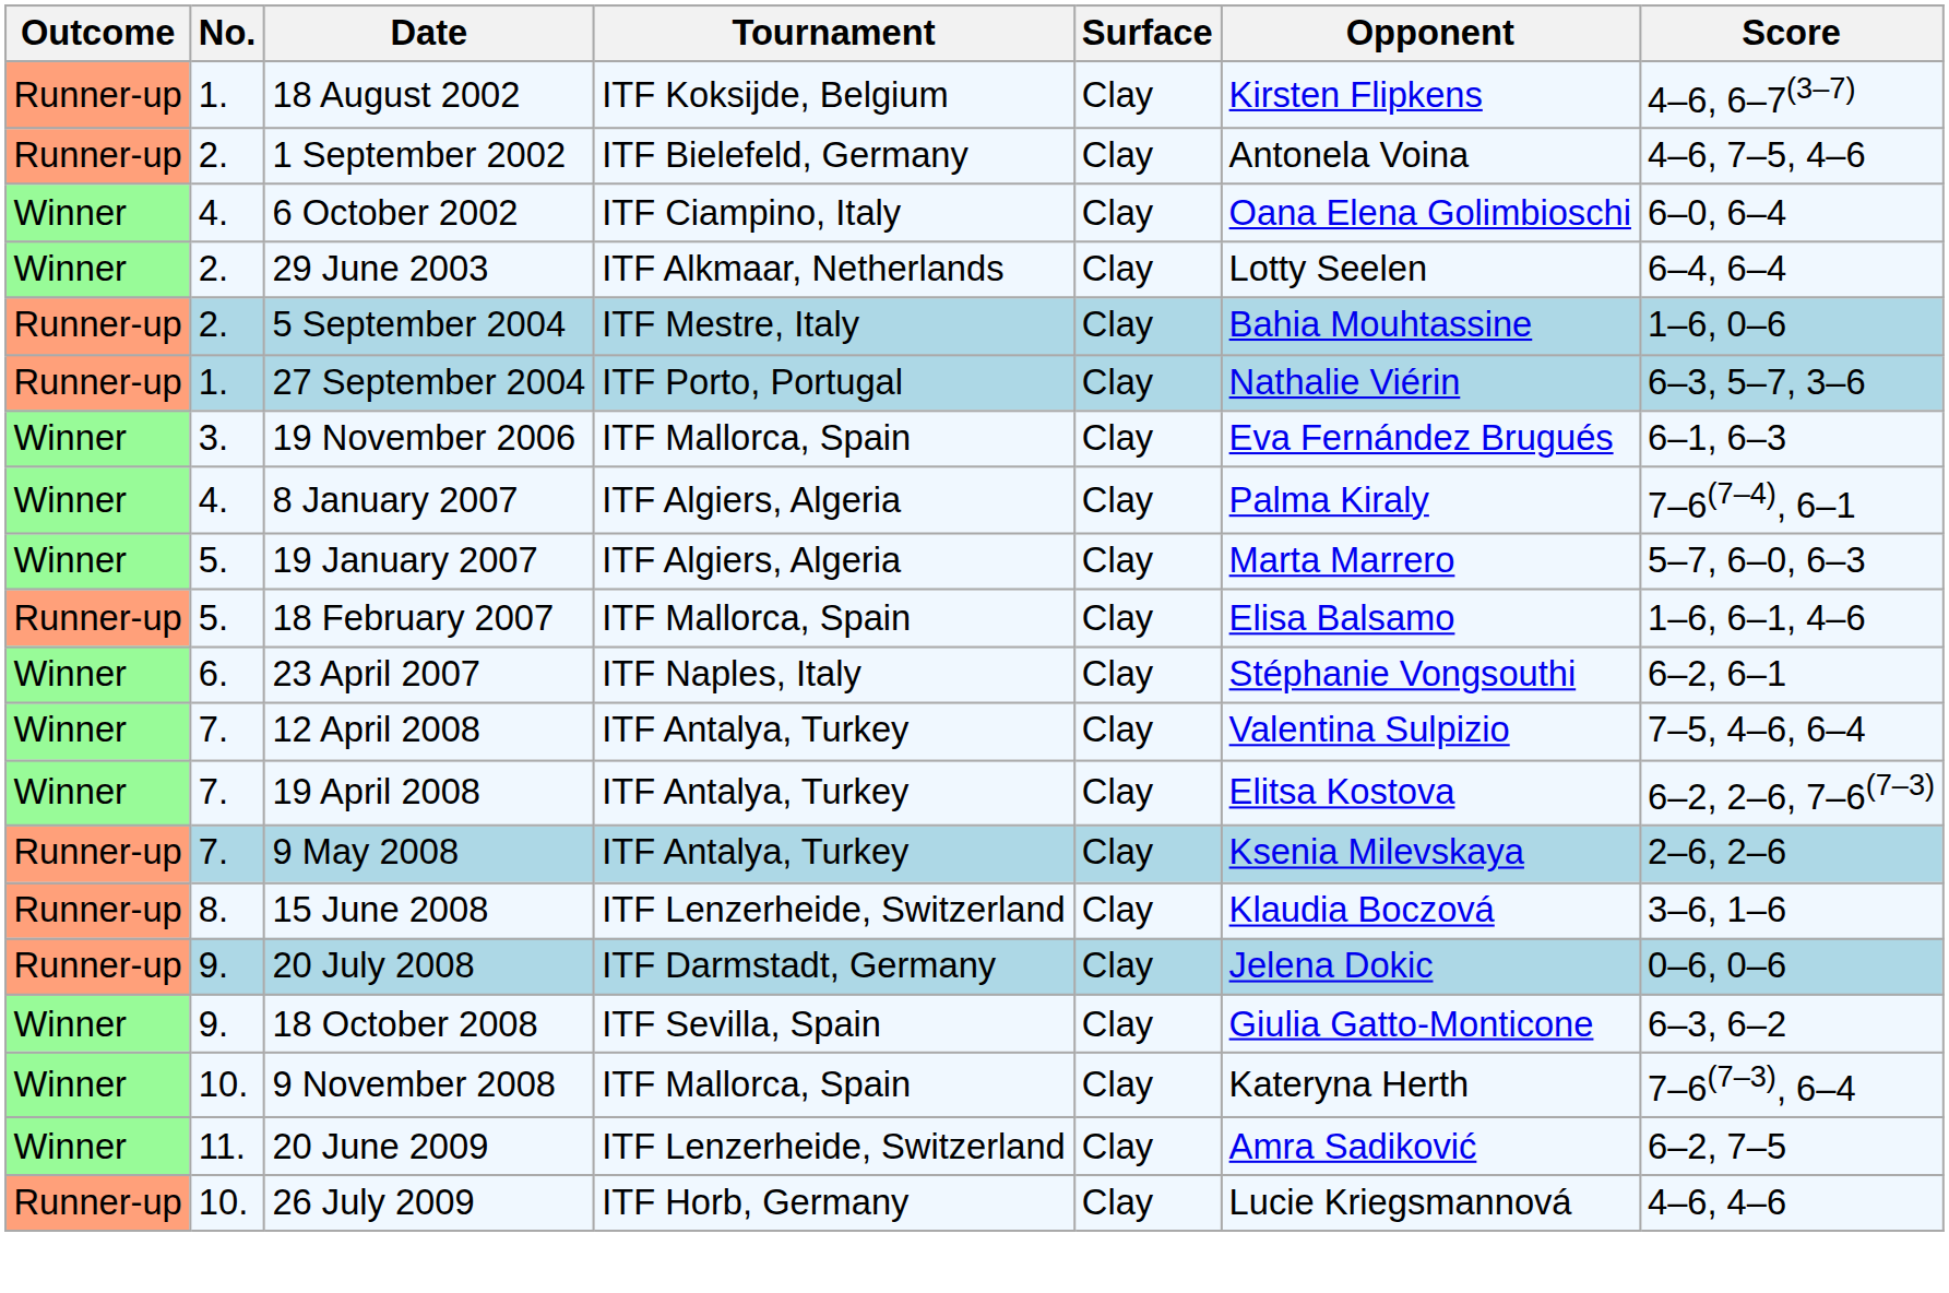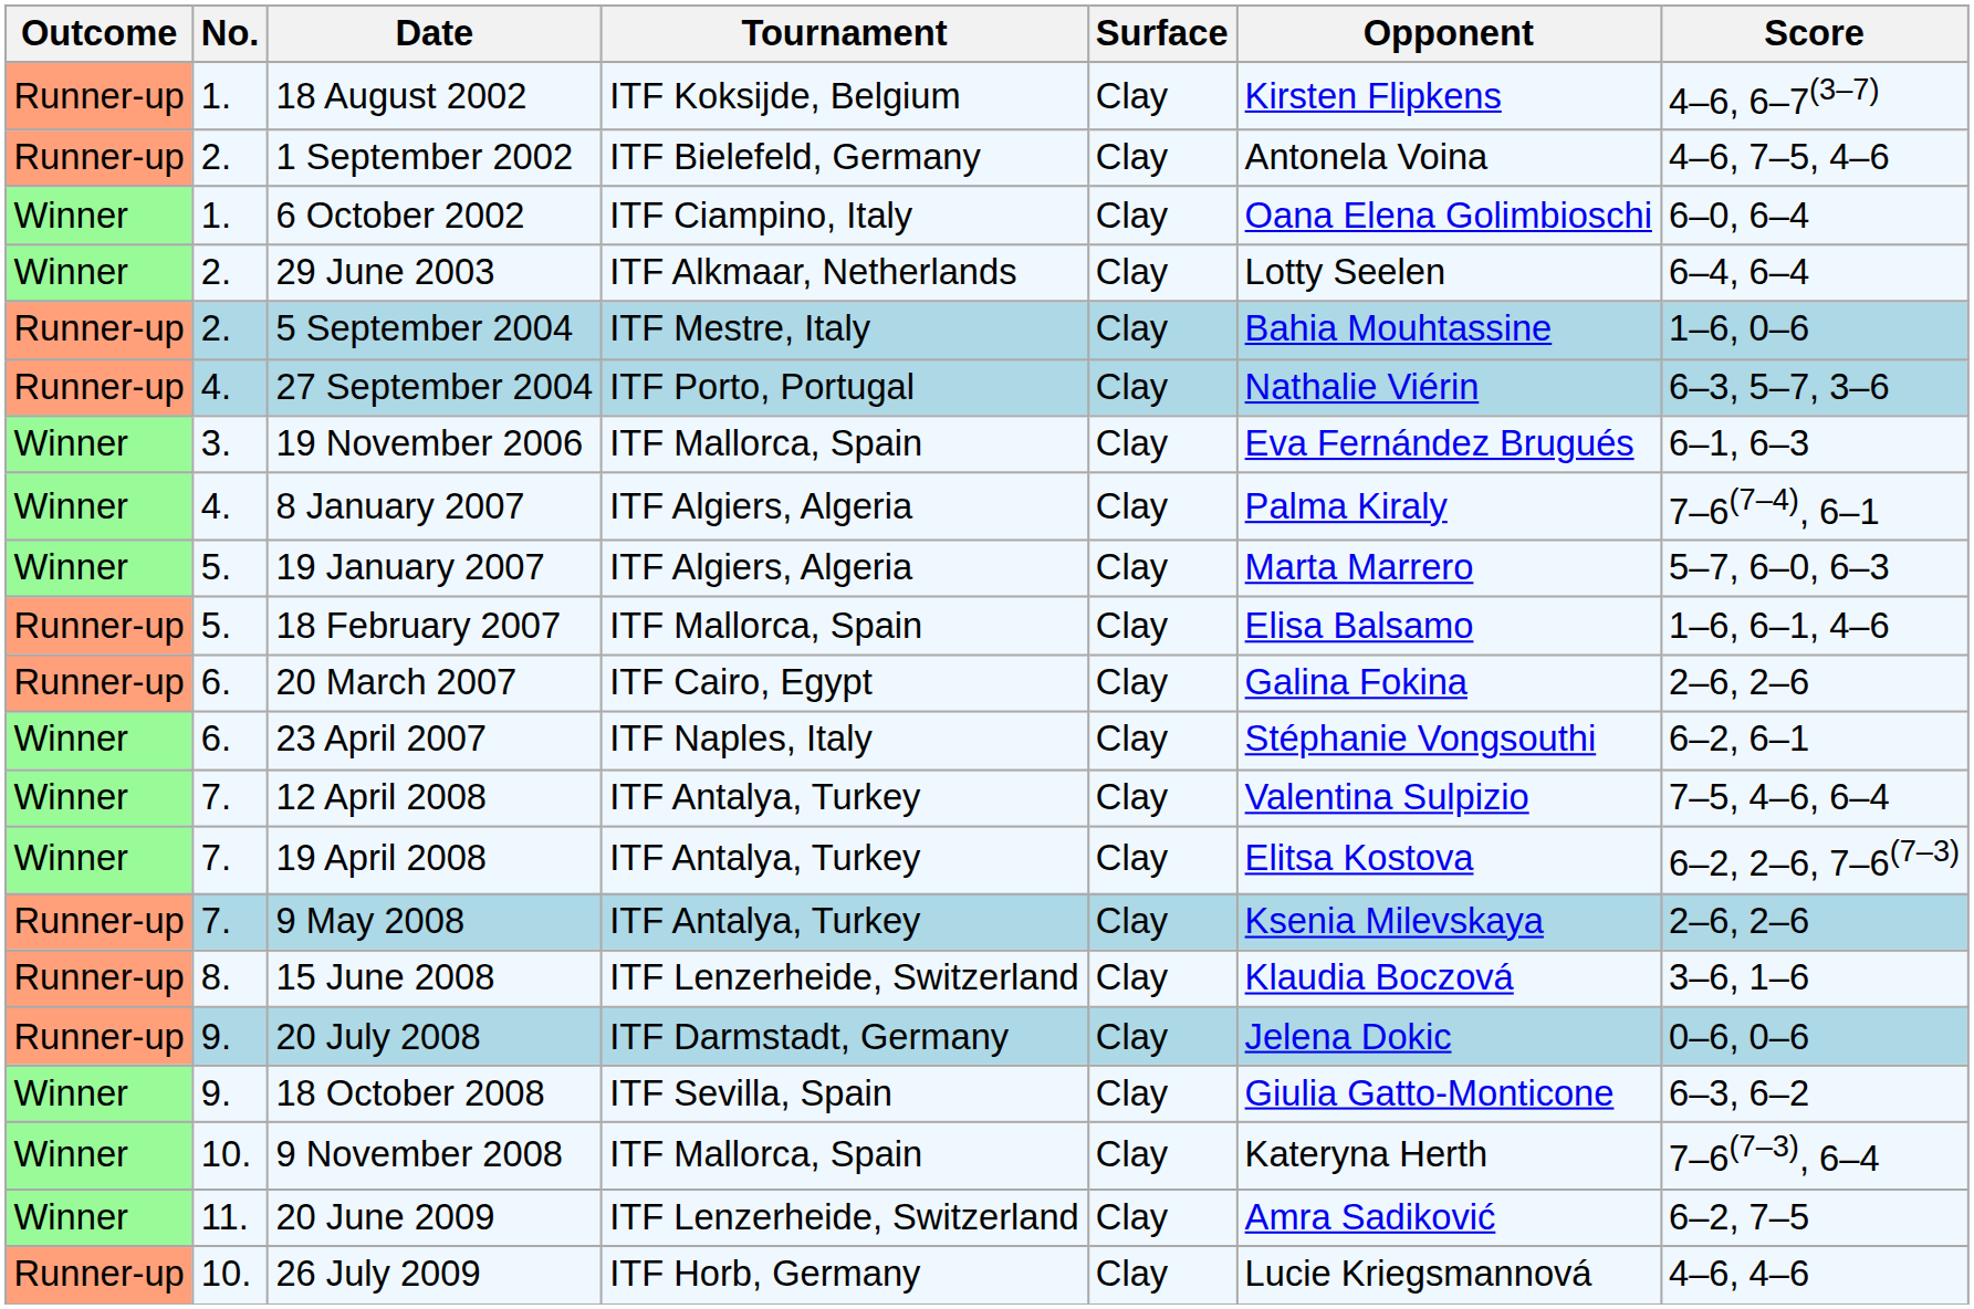6 October 2002 | No.: 4. -> 1.
27 September 2004 | No.: 1. -> 4.
+ row: Runner-up | 6. | 20 March 2007 | ITF Cairo, Egypt | Clay | Galina Fokina | 2–6, 2–6
